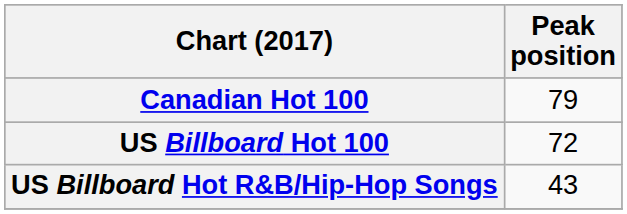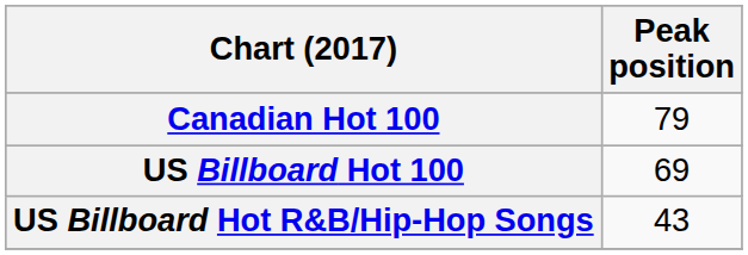US Billboard Hot 100 | Peak position: 72 -> 69
